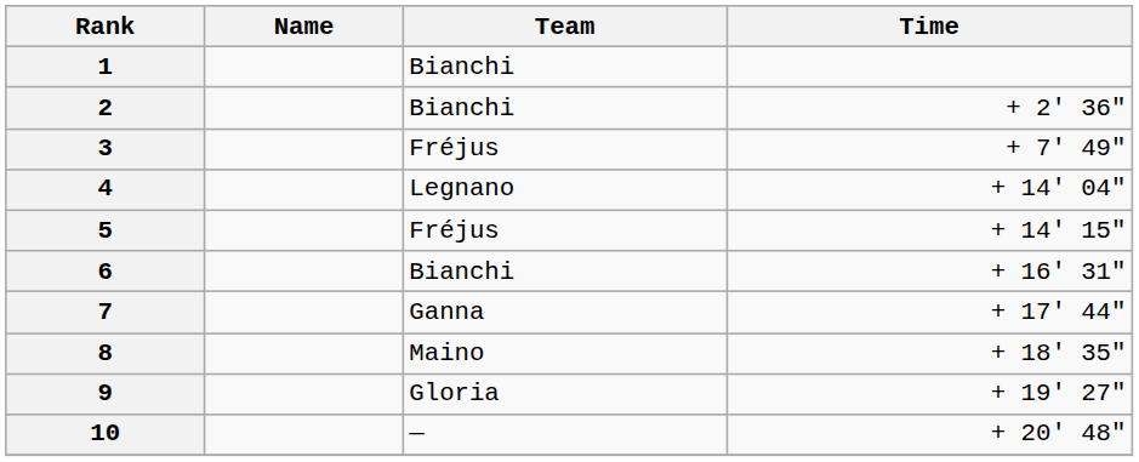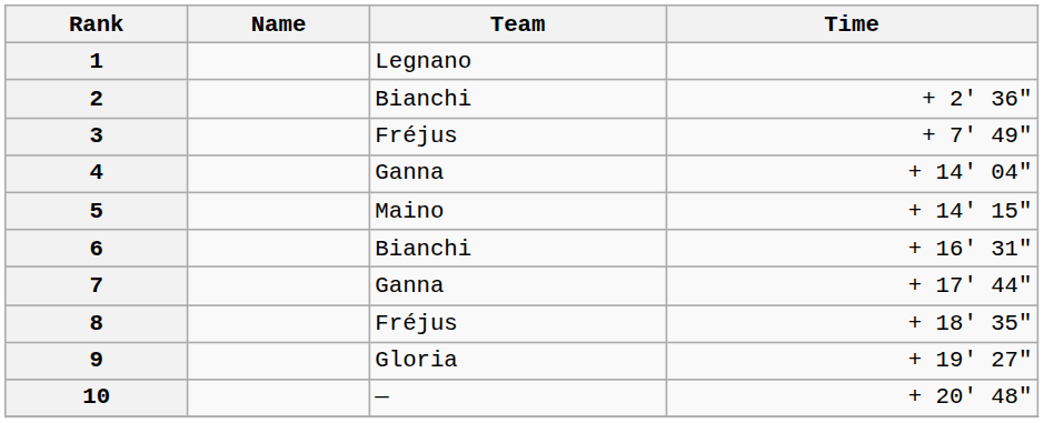1 | Team: Bianchi -> Legnano
4 | Team: Legnano -> Ganna
5 | Team: Fréjus -> Maino
8 | Team: Maino -> Fréjus
